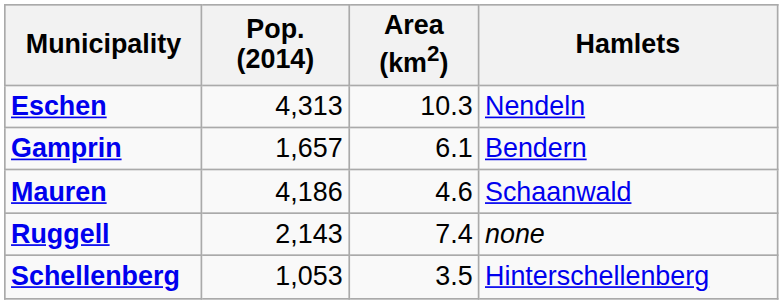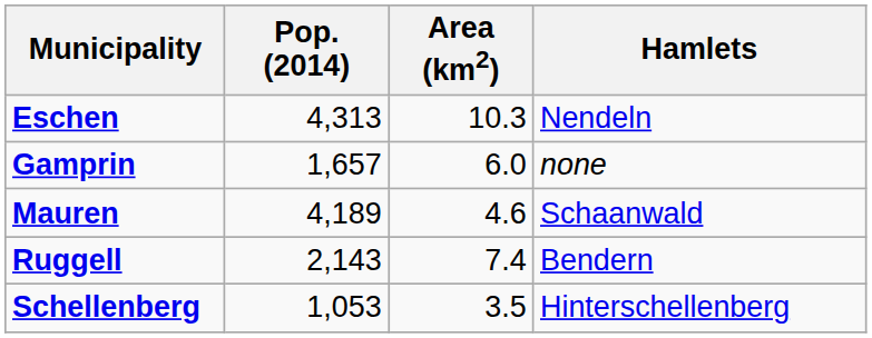Gamprin | Area (km2): 6.1 -> 6.0
Gamprin | Hamlets: Bendern -> none
Mauren | Pop. (2014): 4,186 -> 4,189
Ruggell | Hamlets: none -> Bendern
